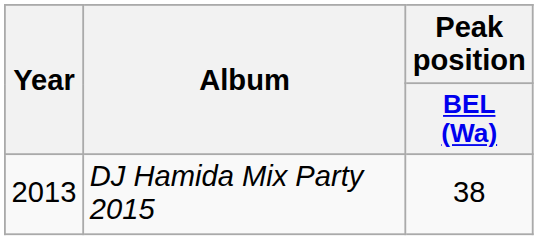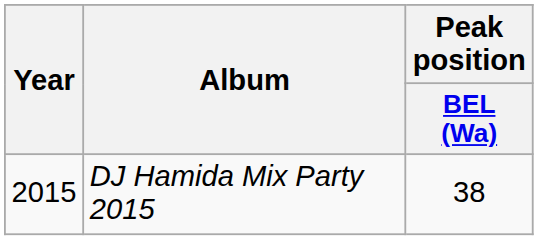DJ Hamida Mix Party 2015 | Year: 2013 -> 2015
